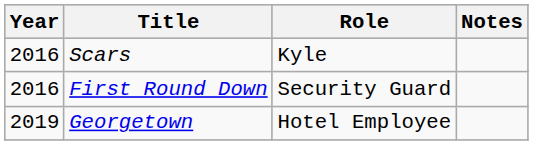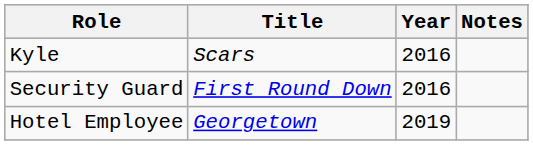columns swapped: Year <-> Role
